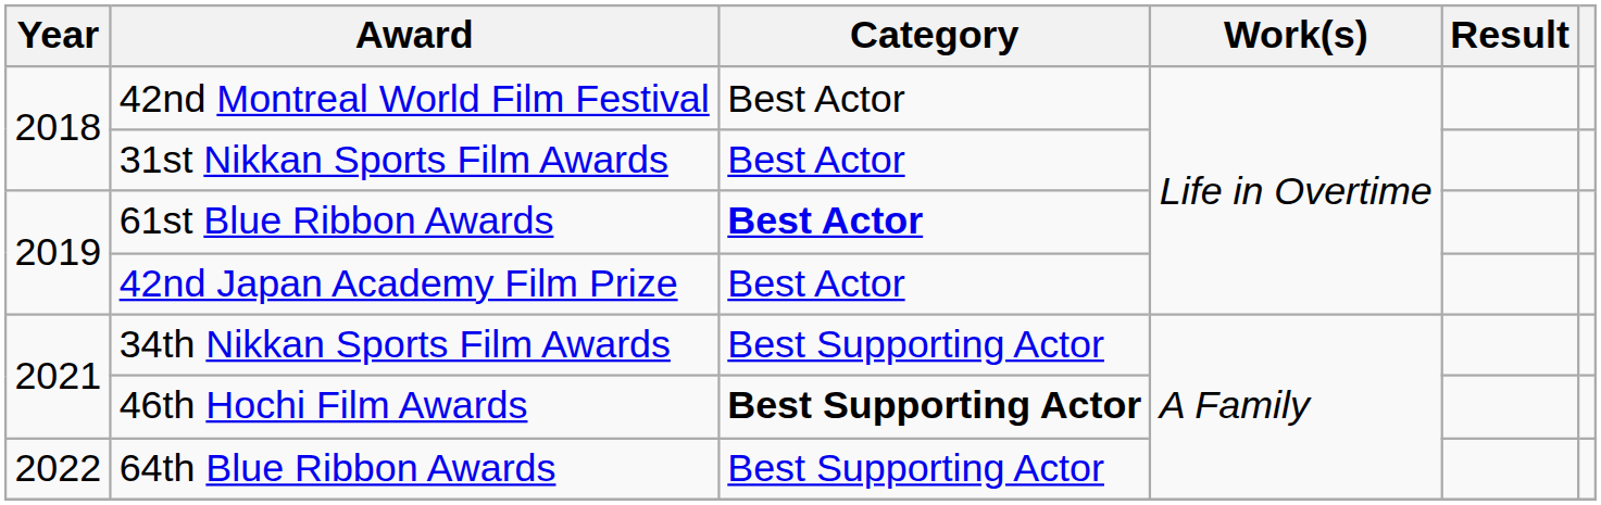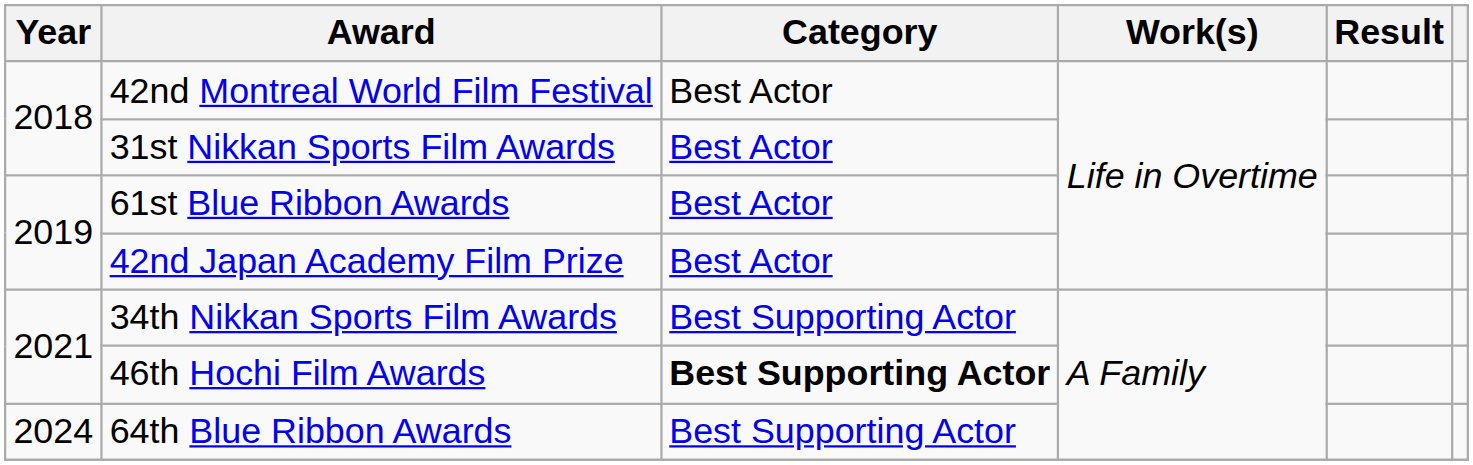61st Blue Ribbon Awards | Category: bold -> normal
64th Blue Ribbon Awards | Year: 2022 -> 2024
